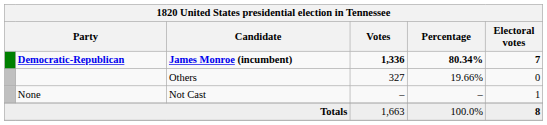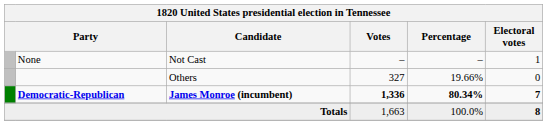rows swapped: Democratic-Republican <-> None
